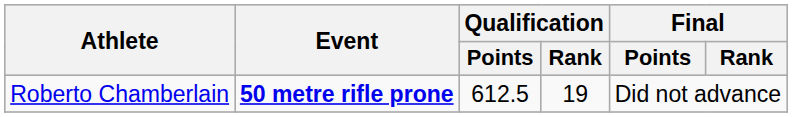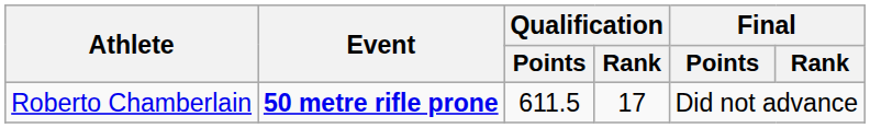Roberto Chamberlain | Qualification / Points: 612.5 -> 611.5
Roberto Chamberlain | Qualification / Rank: 19 -> 17
